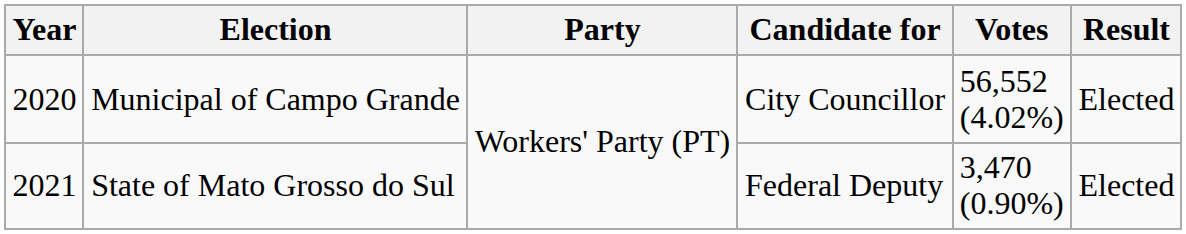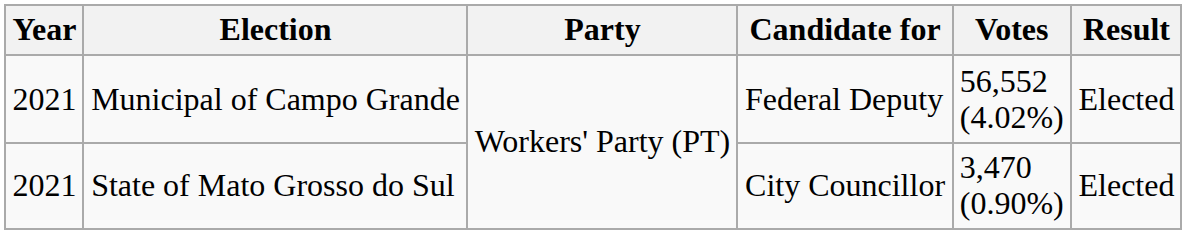Municipal of Campo Grande | Year: 2020 -> 2021
Municipal of Campo Grande | Candidate for: City Councillor -> Federal Deputy
State of Mato Grosso do Sul | Candidate for: Federal Deputy -> City Councillor
